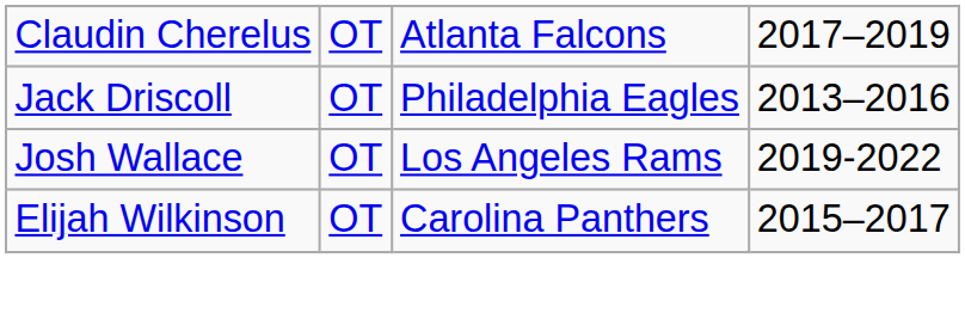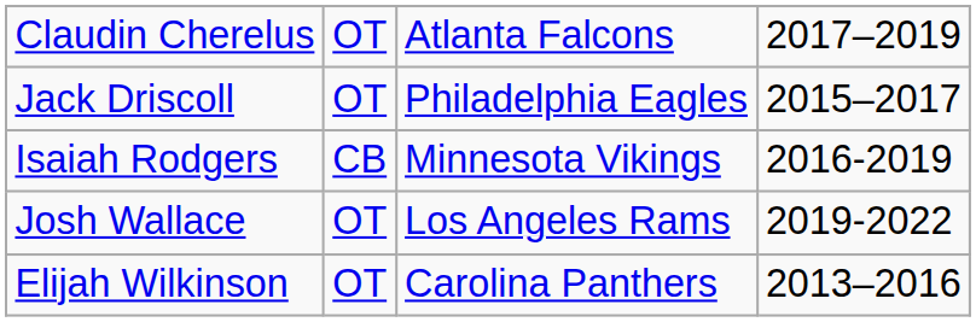Jack Driscoll | column 4: 2013–2016 -> 2015–2017
+ row: Isaiah Rodgers | CB | Minnesota Vikings | 2016-2019
Elijah Wilkinson | column 4: 2015–2017 -> 2013–2016
